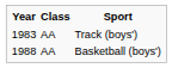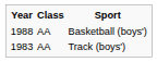rows swapped: Track (boys') <-> Basketball (boys')
